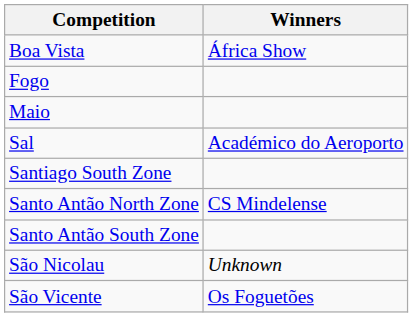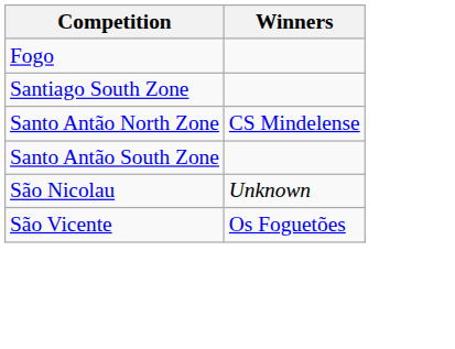- row: Boa Vista | África Show
- row: Maio
- row: Sal | Académico do Aeroporto
